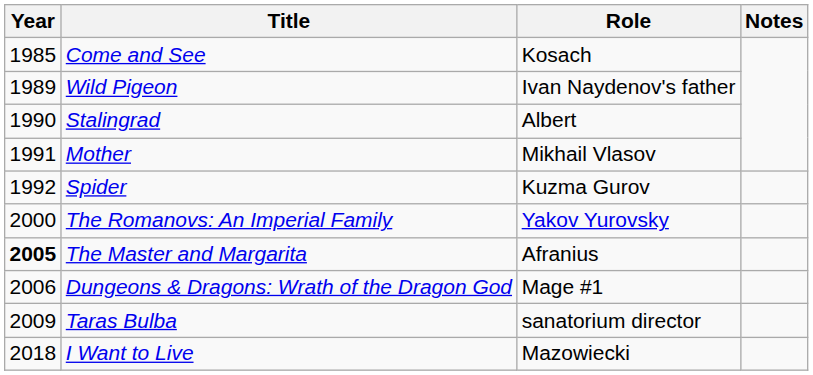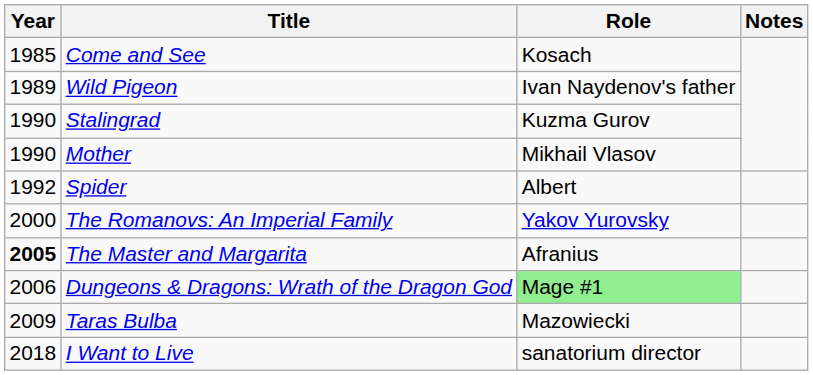Stalingrad | Role: Albert -> Kuzma Gurov
Mother | Year: 1991 -> 1990
Spider | Role: Kuzma Gurov -> Albert
Dungeons & Dragons: Wrath of the Dragon God | Role: no background -> lightgreen background
Taras Bulba | Role: sanatorium director -> Mazowiecki
I Want to Live | Role: Mazowiecki -> sanatorium director
